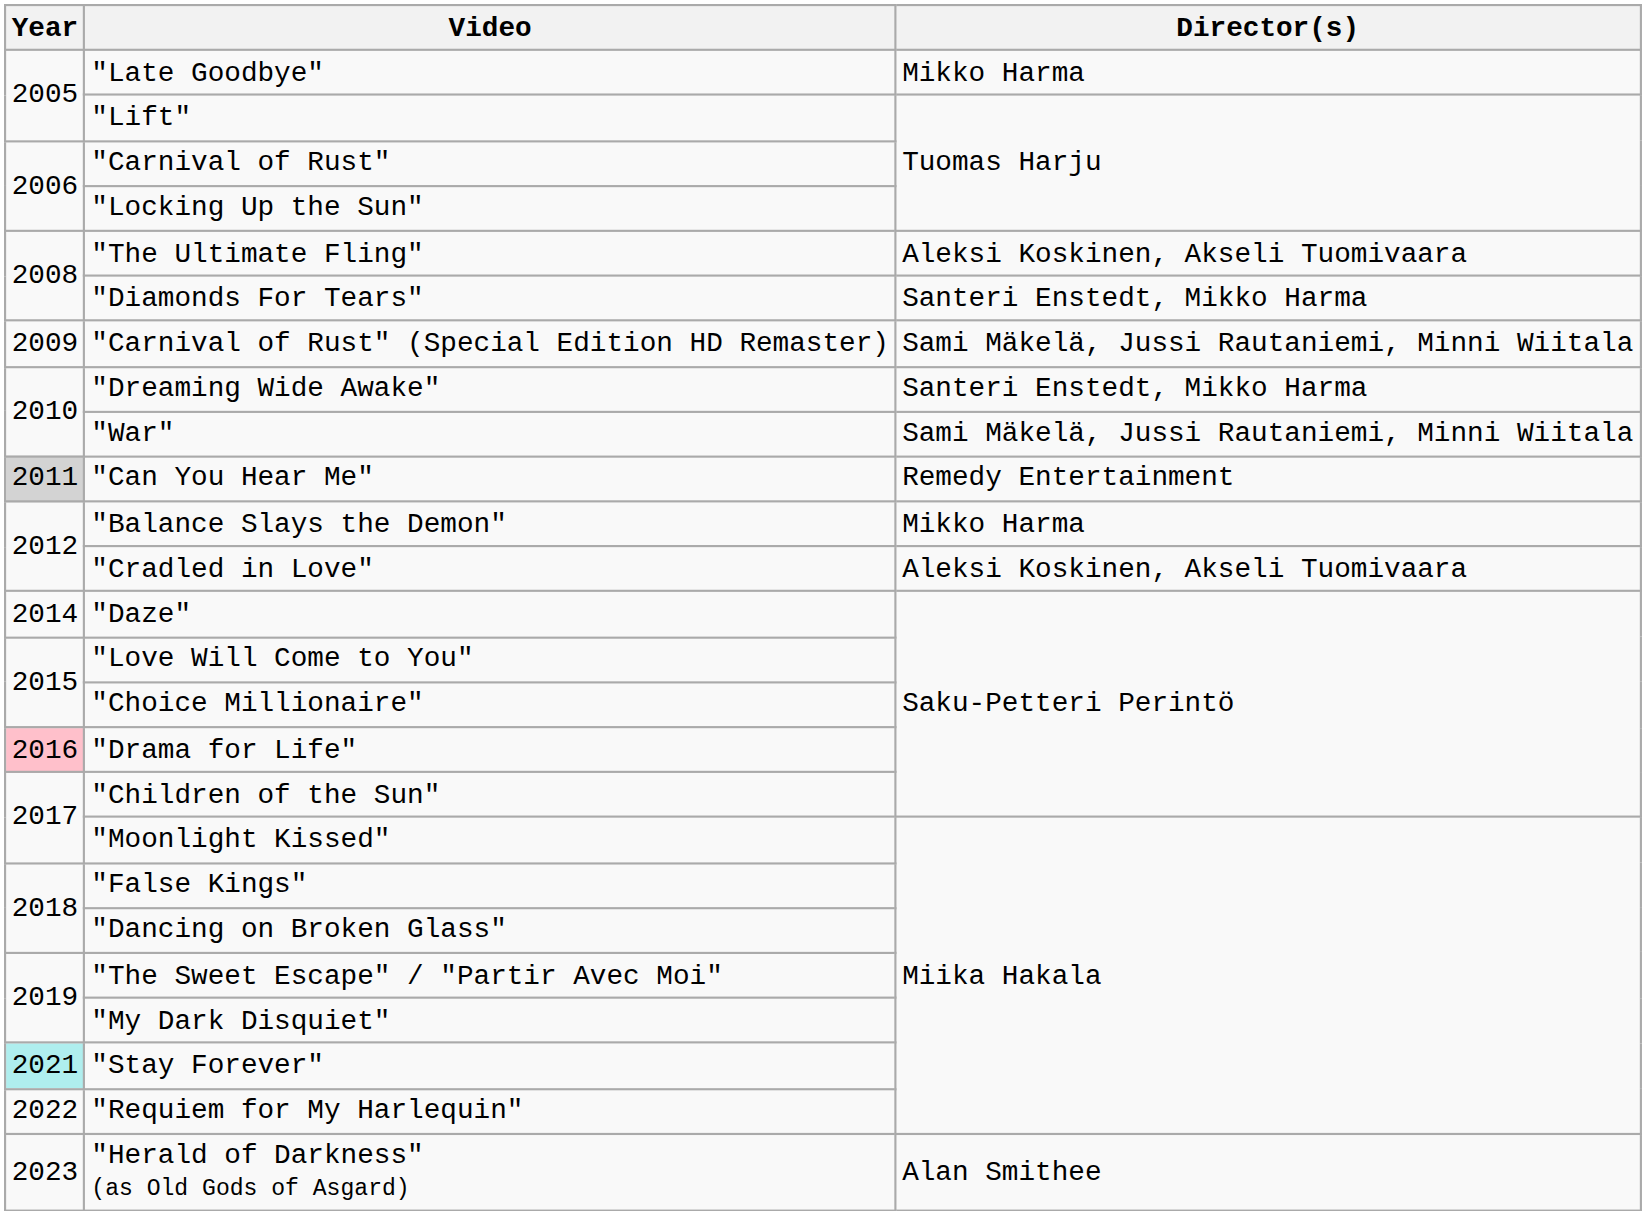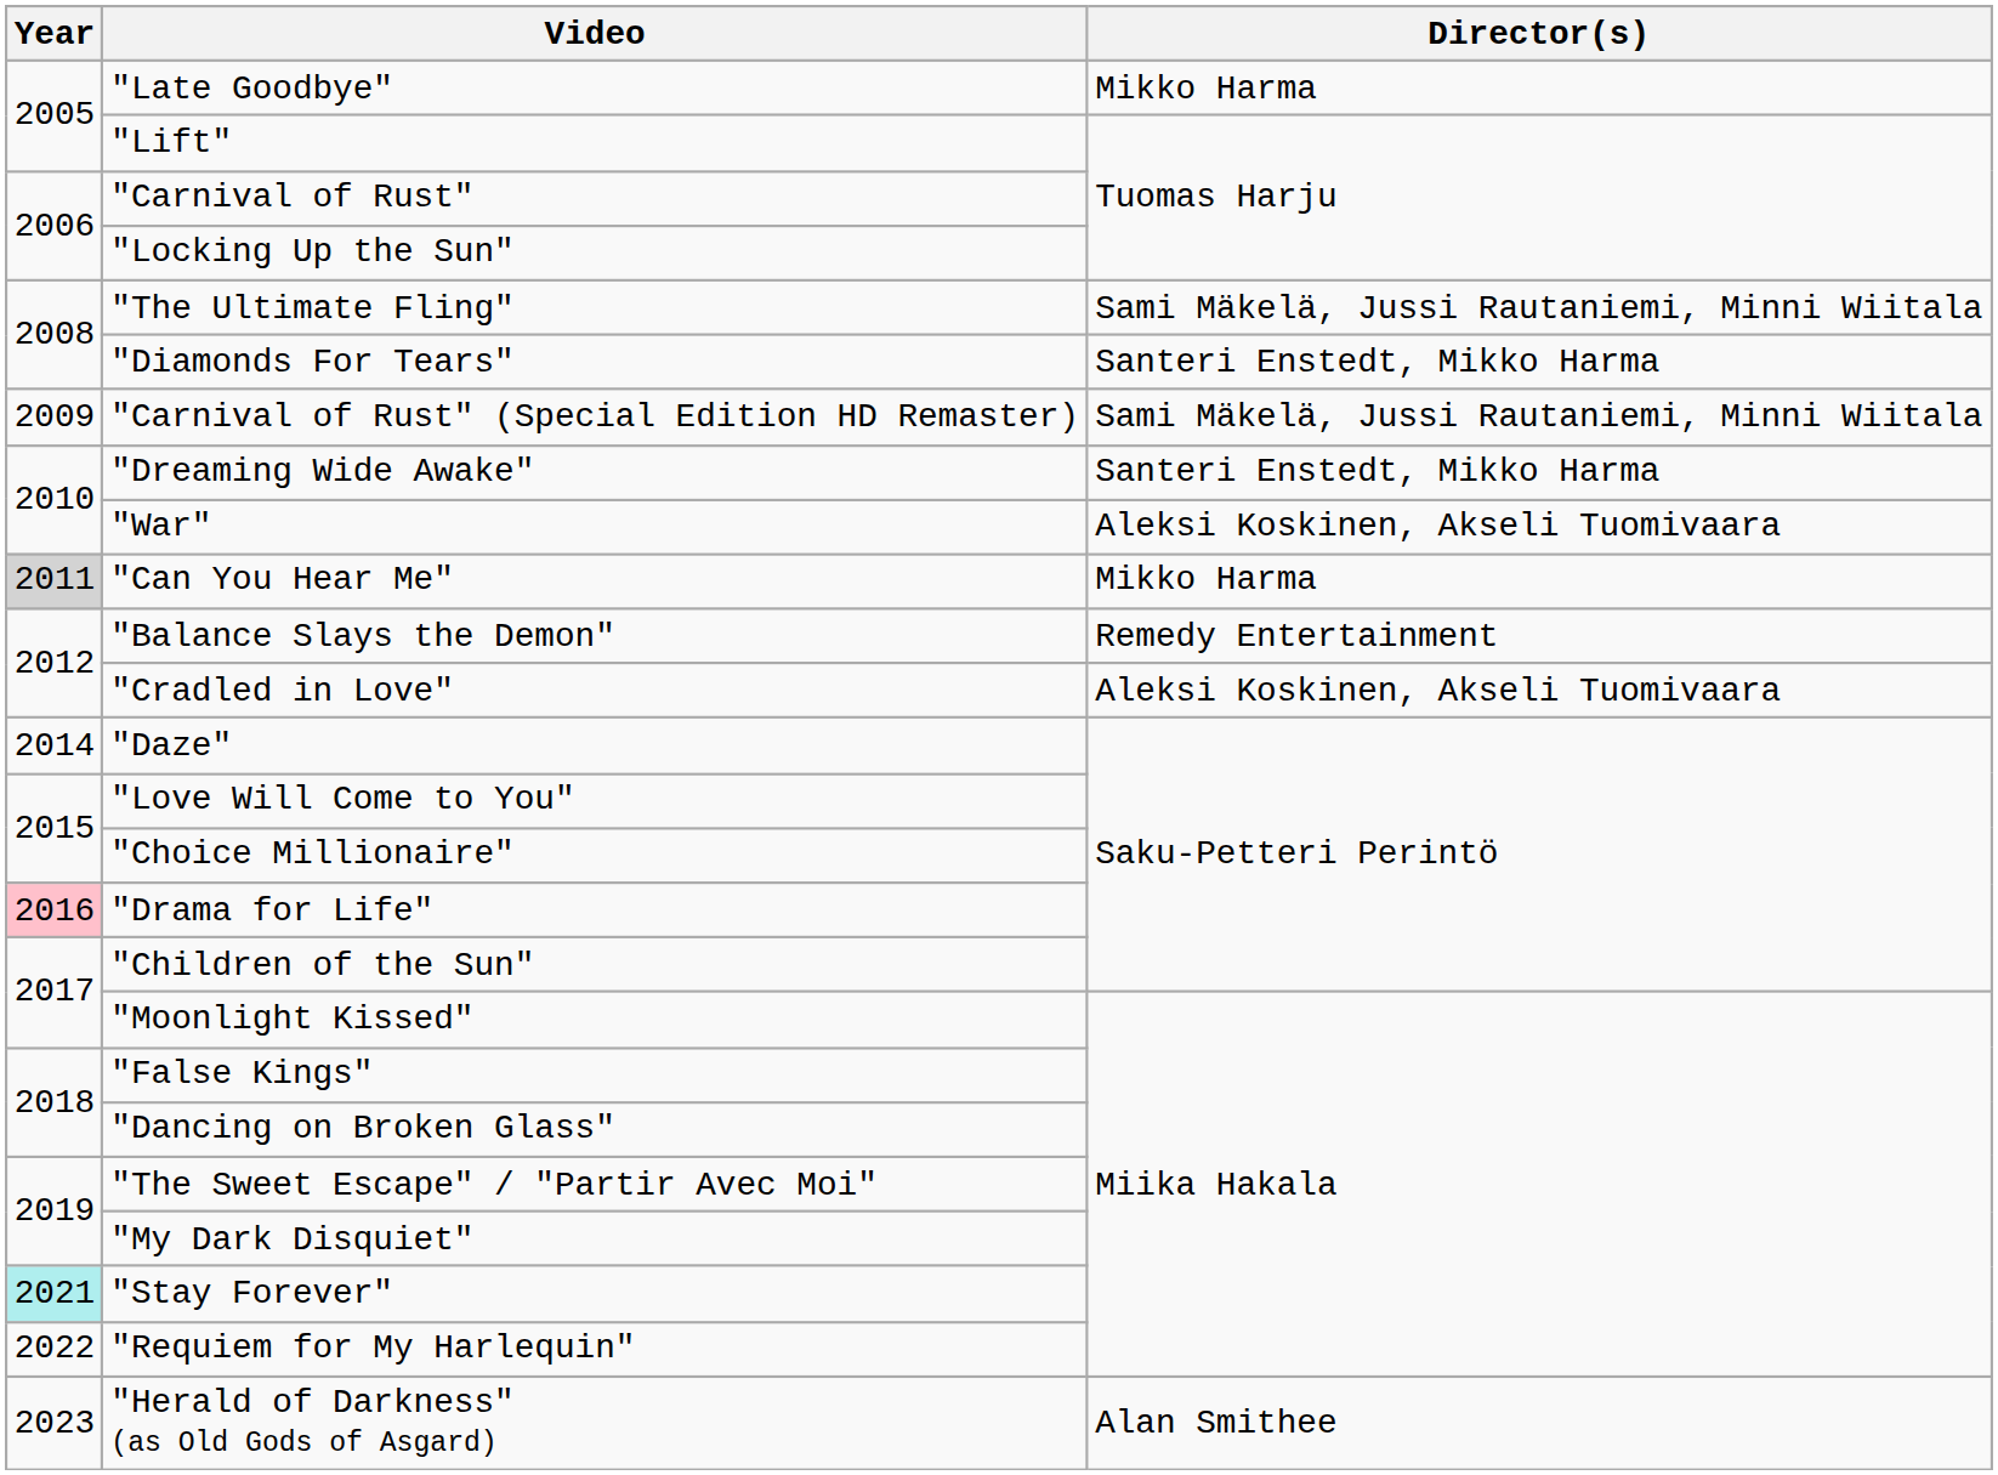"The Ultimate Fling" | Director(s): Aleksi Koskinen, Akseli Tuomivaara -> Sami Mäkelä, Jussi Rautaniemi, Minni Wiitala
"War" | Director(s): Sami Mäkelä, Jussi Rautaniemi, Minni Wiitala -> Aleksi Koskinen, Akseli Tuomivaara
"Can You Hear Me" | Director(s): Remedy Entertainment -> Mikko Harma
"Balance Slays the Demon" | Director(s): Mikko Harma -> Remedy Entertainment
